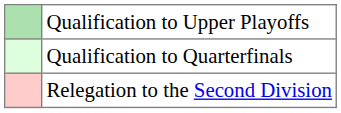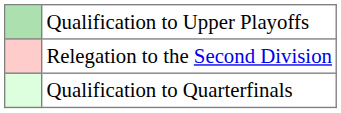rows swapped: Qualification to Quarterfinals <-> Relegation to the Second Division
